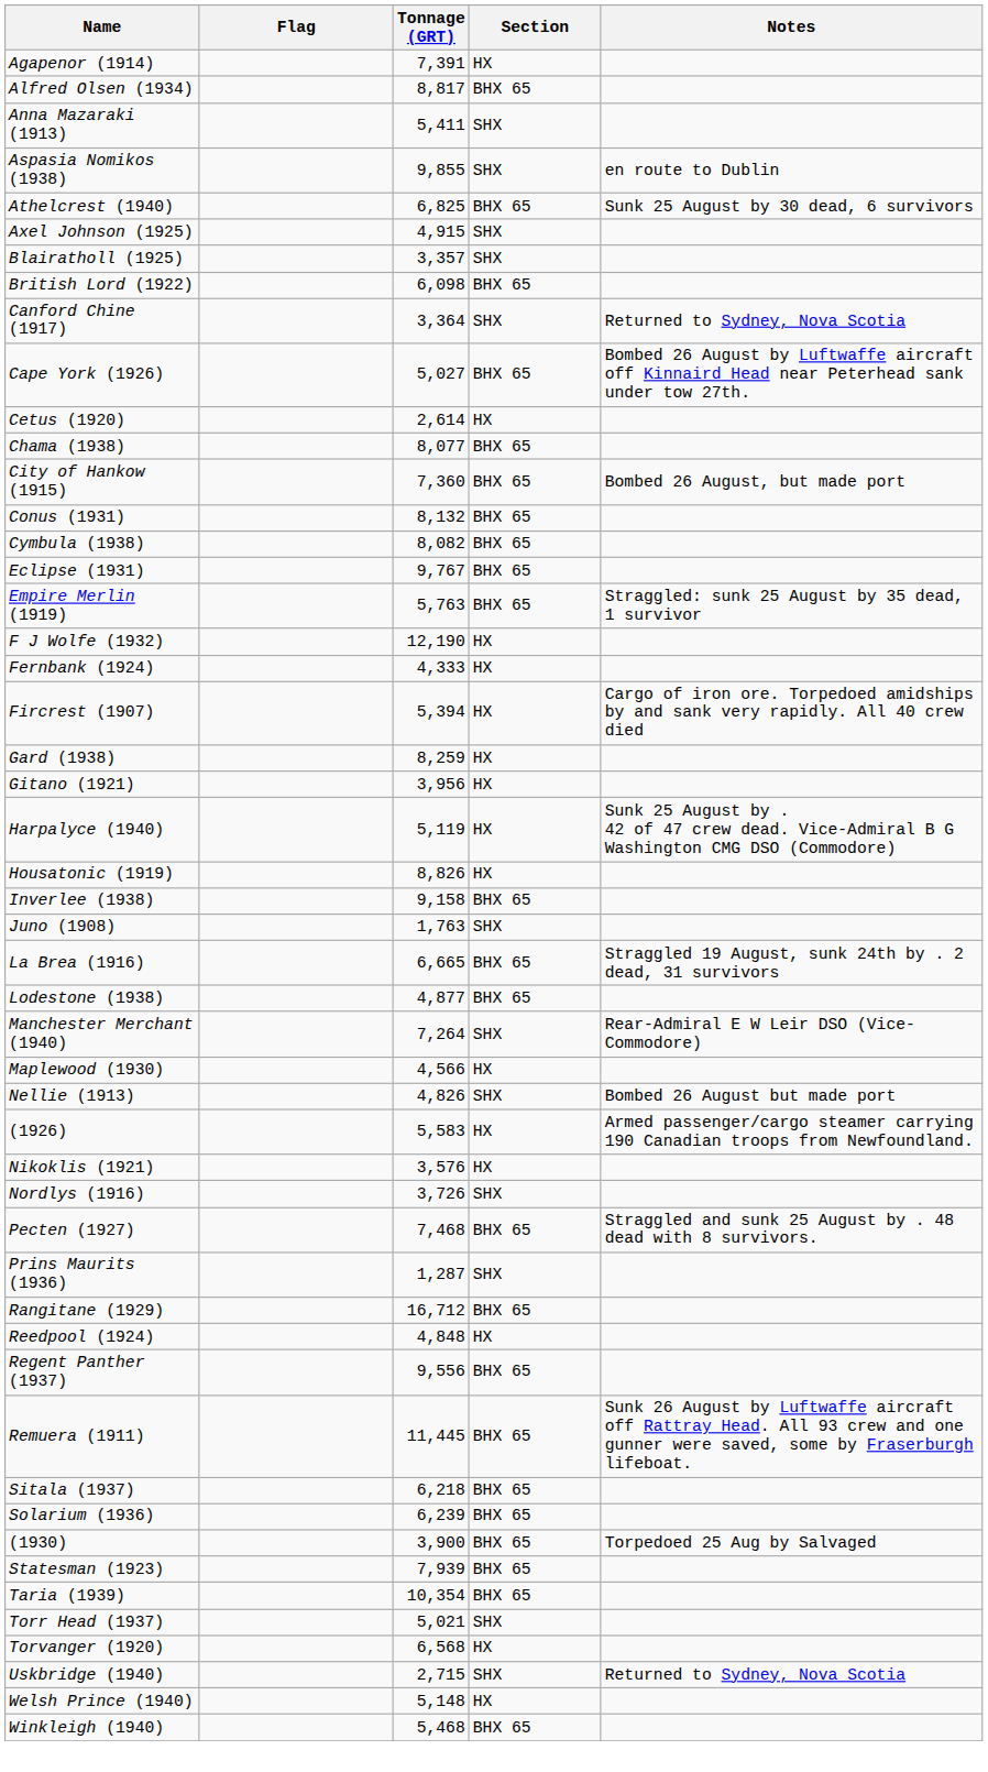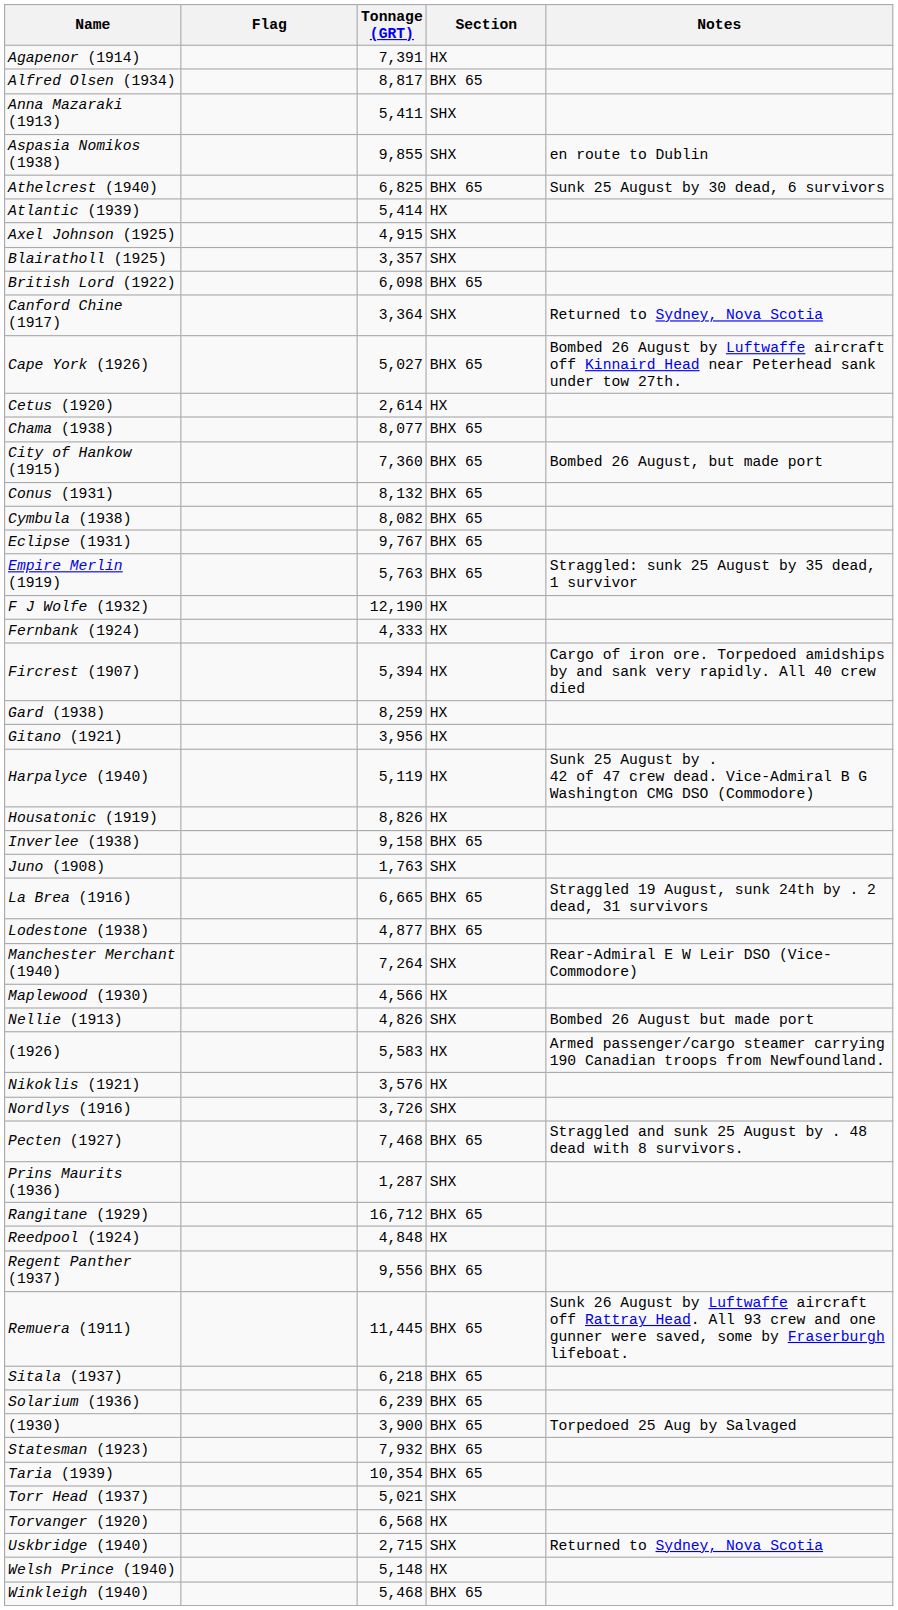+ row: Atlantic (1939) | 5,414 | HX
Statesman (1923) | Tonnage (GRT): 7,939 -> 7,932
